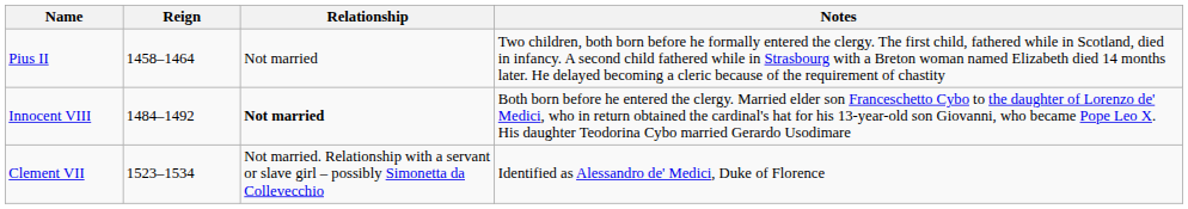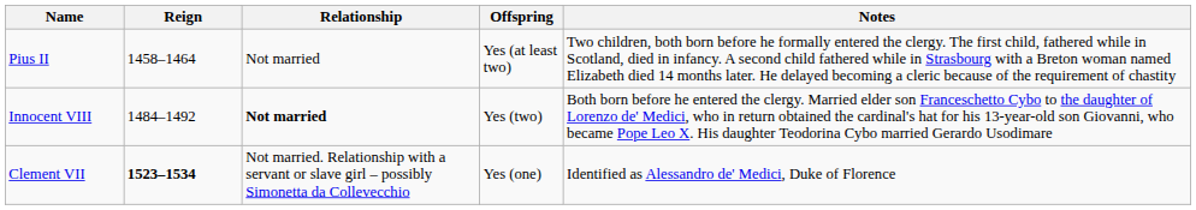+ column: Offspring | Yes (at least two) | Yes (two) | Yes (one)
Clement VII | Reign: normal -> bold
